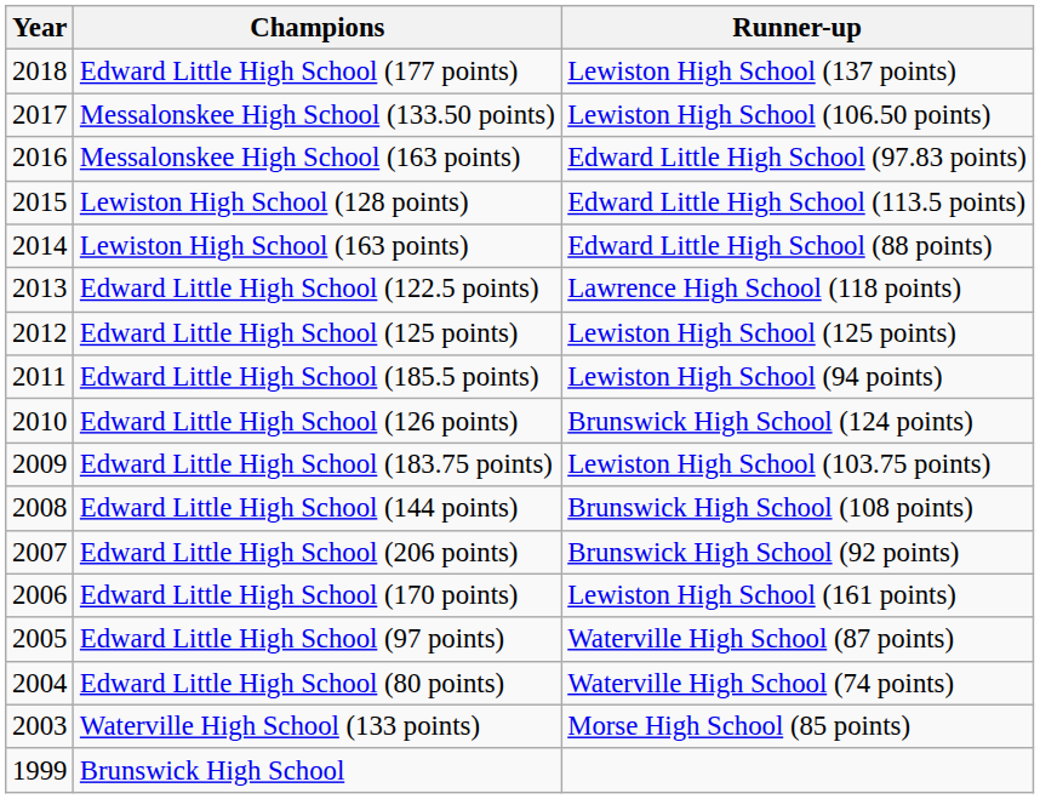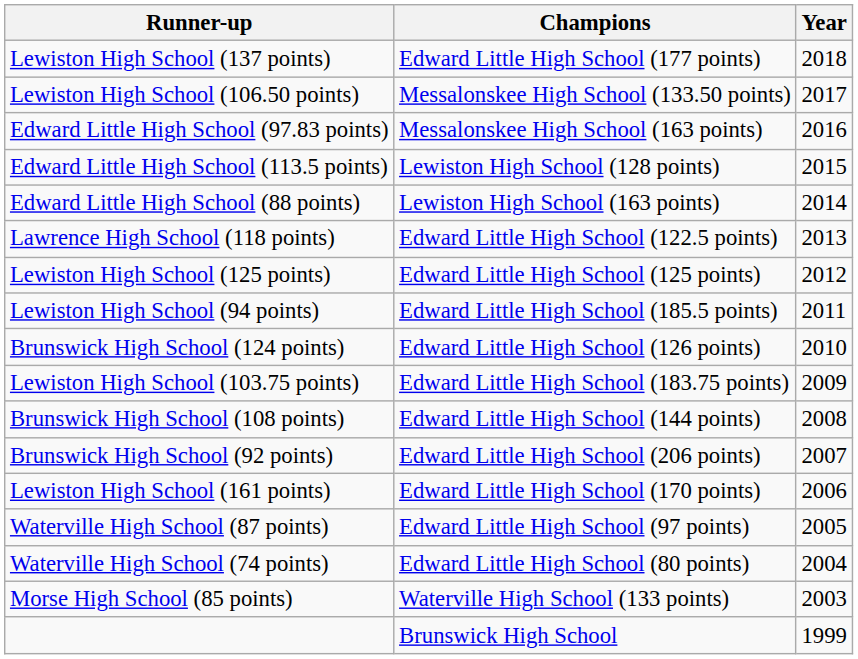columns swapped: Year <-> Runner-up
